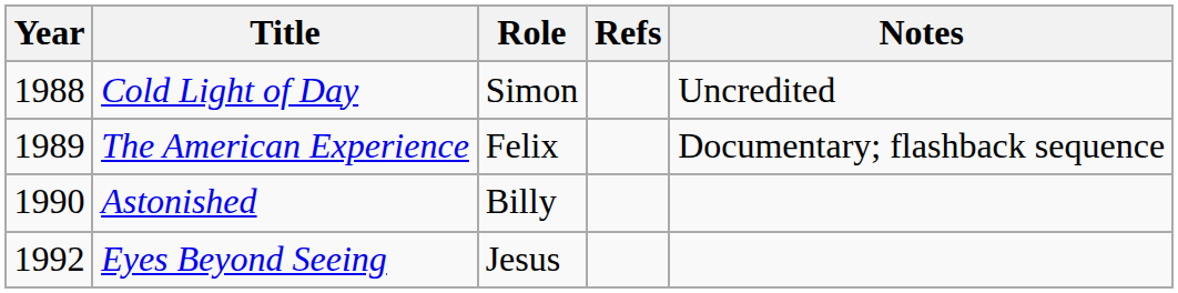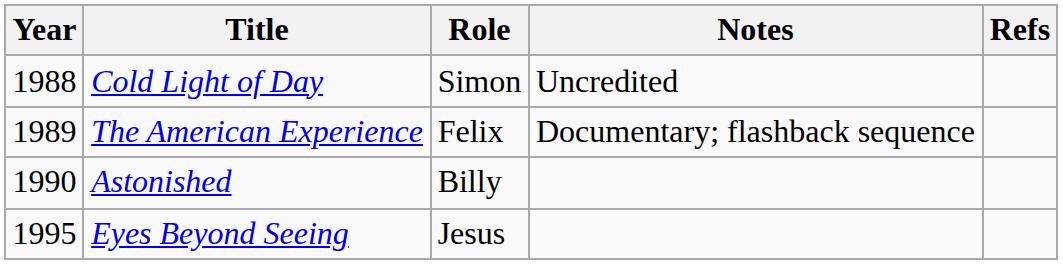columns swapped: Notes <-> Refs
Eyes Beyond Seeing | Year: 1992 -> 1995
